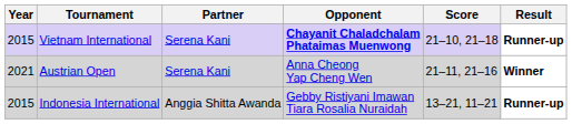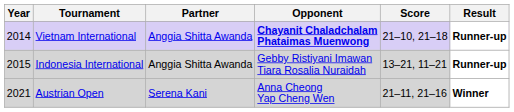Vietnam International | Year: 2015 -> 2014
Vietnam International | Partner: Serena Kani -> Anggia Shitta Awanda
rows swapped: Indonesia International <-> Austrian Open
